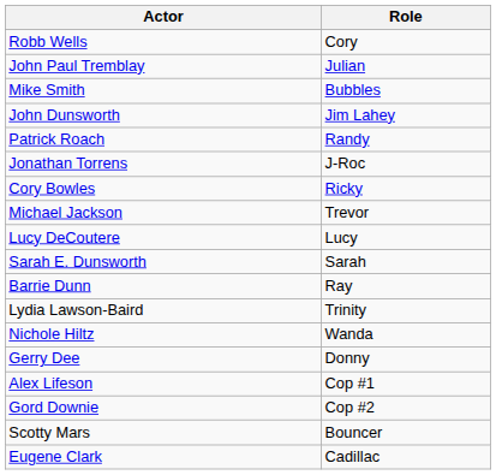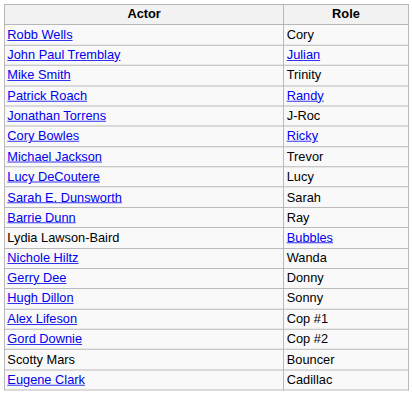Mike Smith | Role: Bubbles -> Trinity
- row: John Dunsworth | Jim Lahey
Lydia Lawson-Baird | Role: Trinity -> Bubbles
+ row: Hugh Dillon | Sonny
